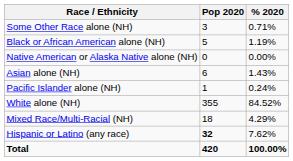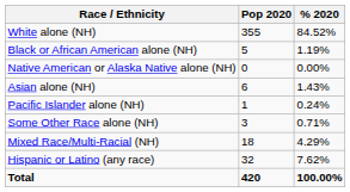rows swapped: White alone (NH) <-> Some Other Race alone (NH)
Hispanic or Latino (any race) | Pop 2020: bold -> normal
